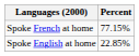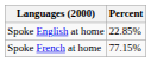rows swapped: Spoke French at home <-> Spoke English at home
